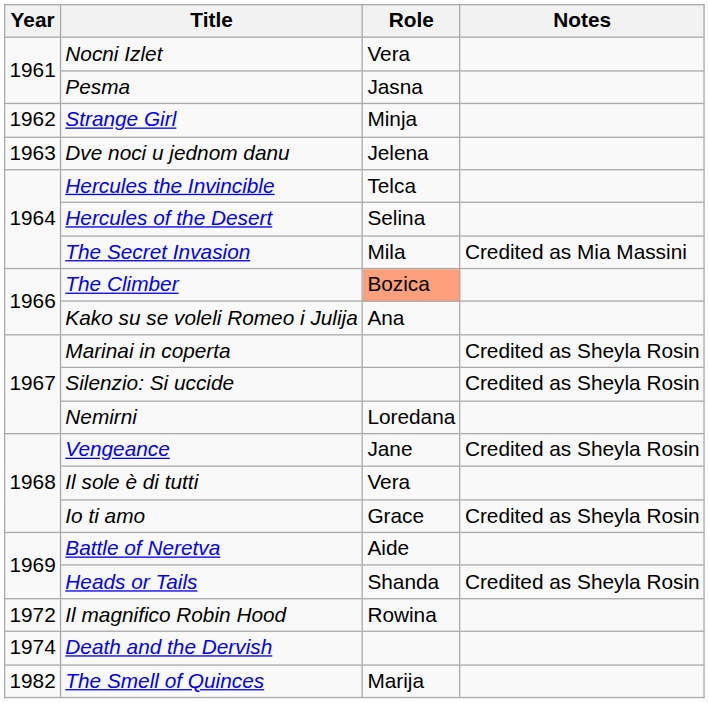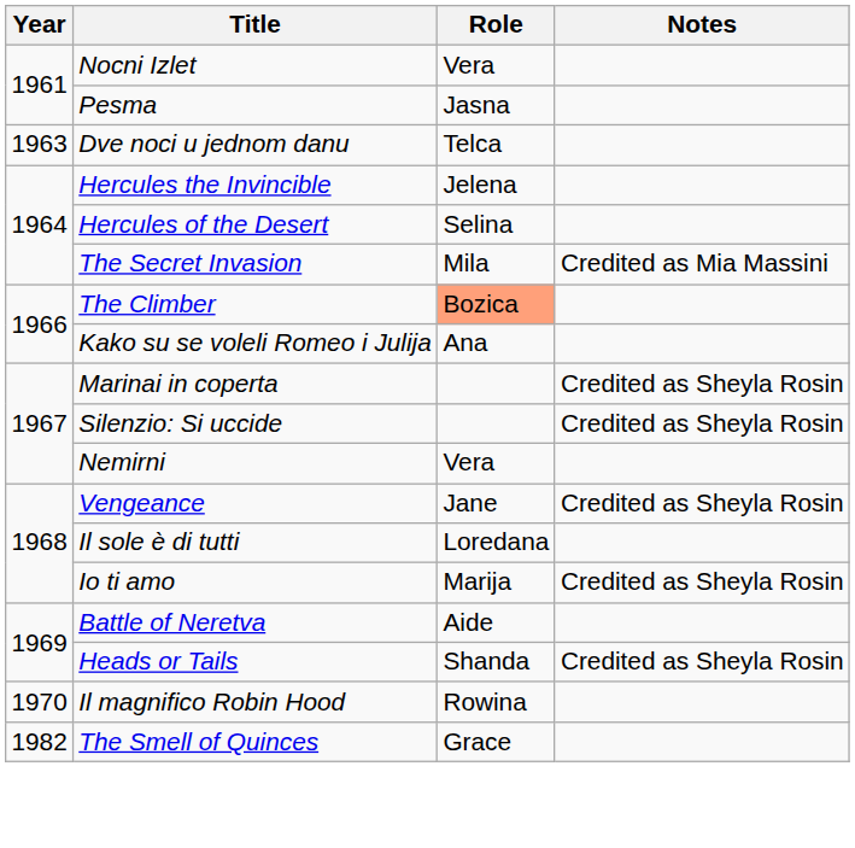- row: 1962 | Strange Girl | Minja
Dve noci u jednom danu | Role: Jelena -> Telca
Hercules the Invincible | Role: Telca -> Jelena
Nemirni | Role: Loredana -> Vera
Il sole è di tutti | Role: Vera -> Loredana
Io ti amo | Role: Grace -> Marija
Il magnifico Robin Hood | Year: 1972 -> 1970
- row: 1974 | Death and the Dervish
The Smell of Quinces | Role: Marija -> Grace
